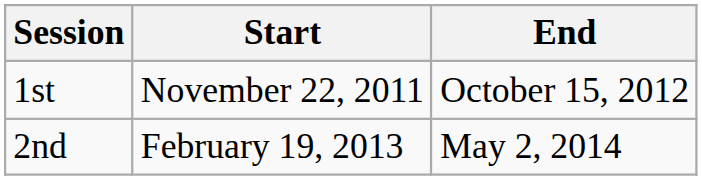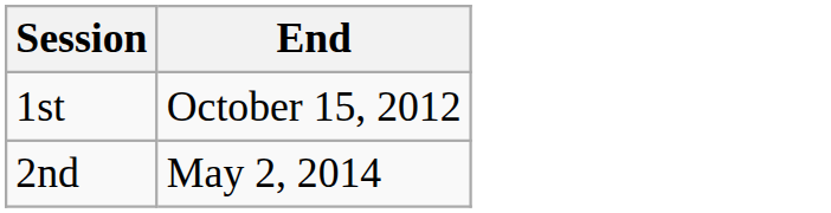- column: Start | November 22, 2011 | February 19, 2013
